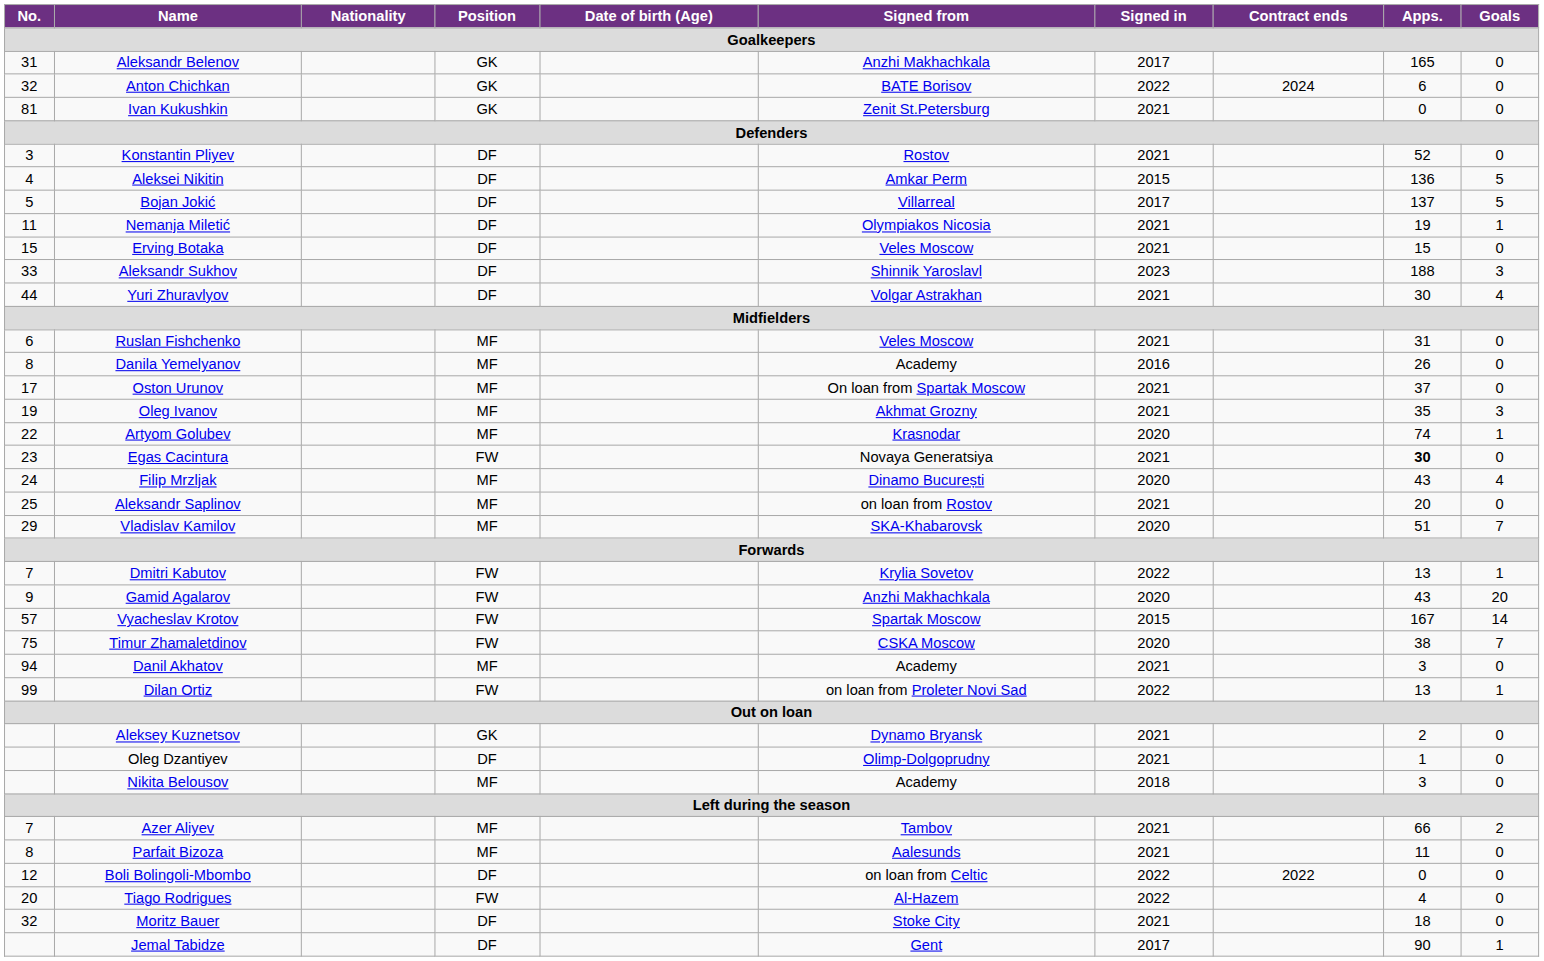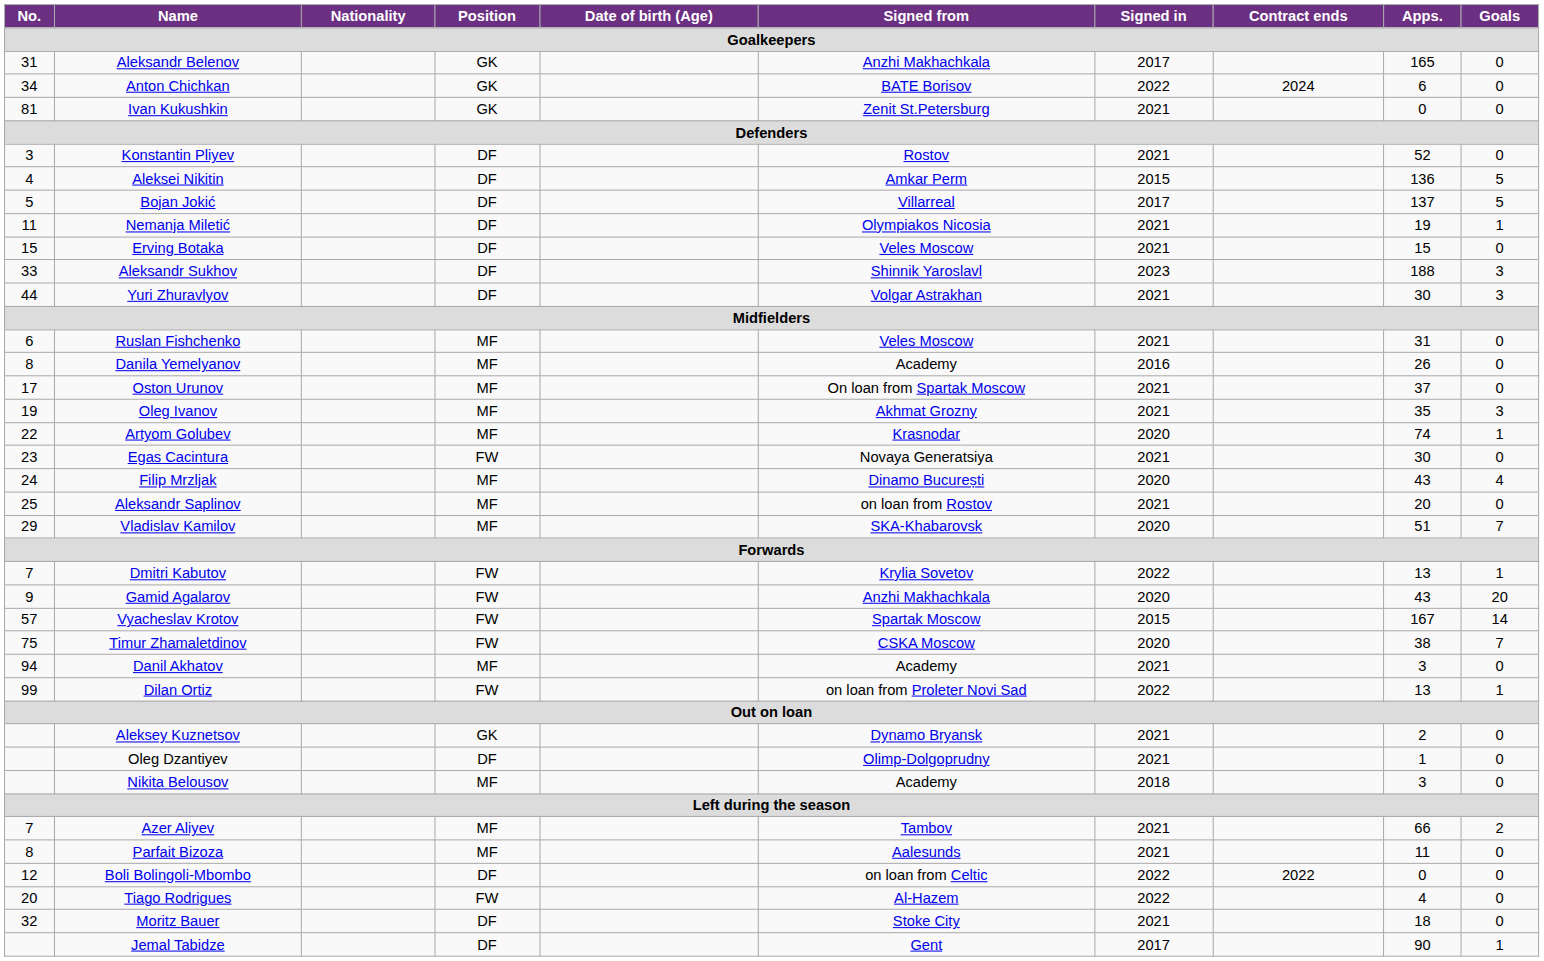Anton Chichkan | No.: 32 -> 34
Yuri Zhuravlyov | Goals: 4 -> 3
Egas Cacintura | Apps.: bold -> normal
